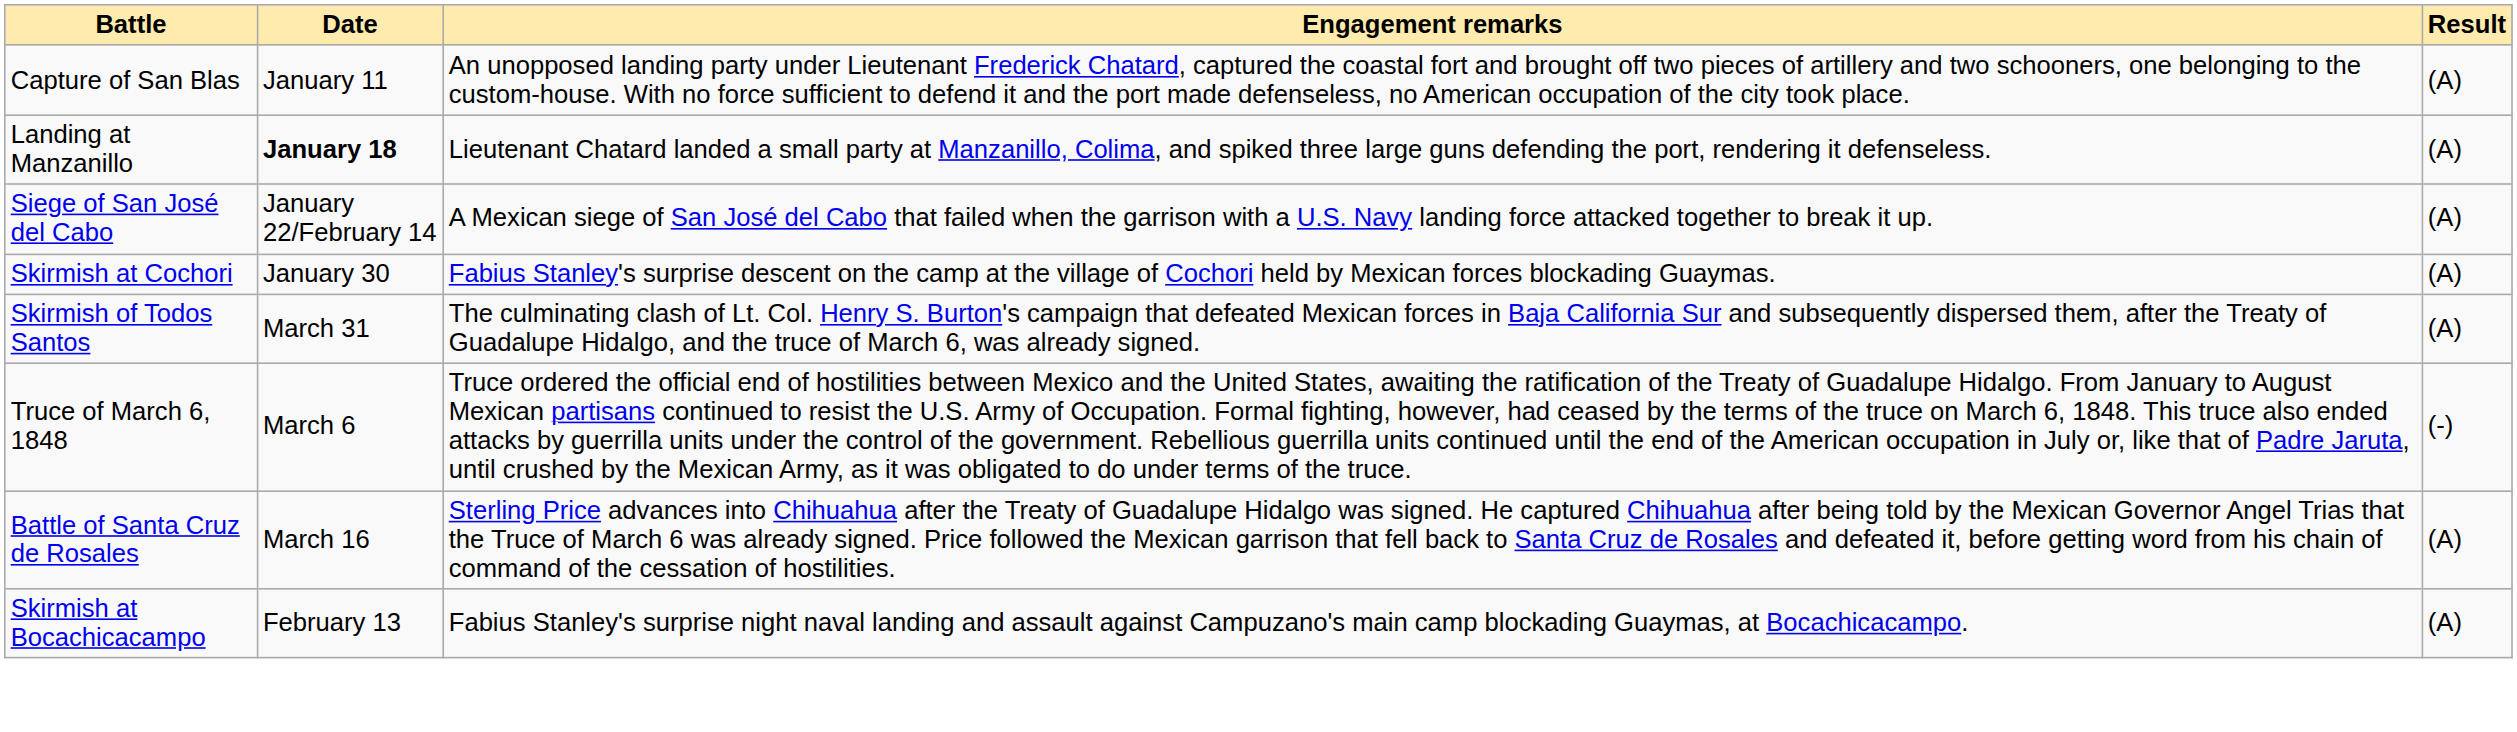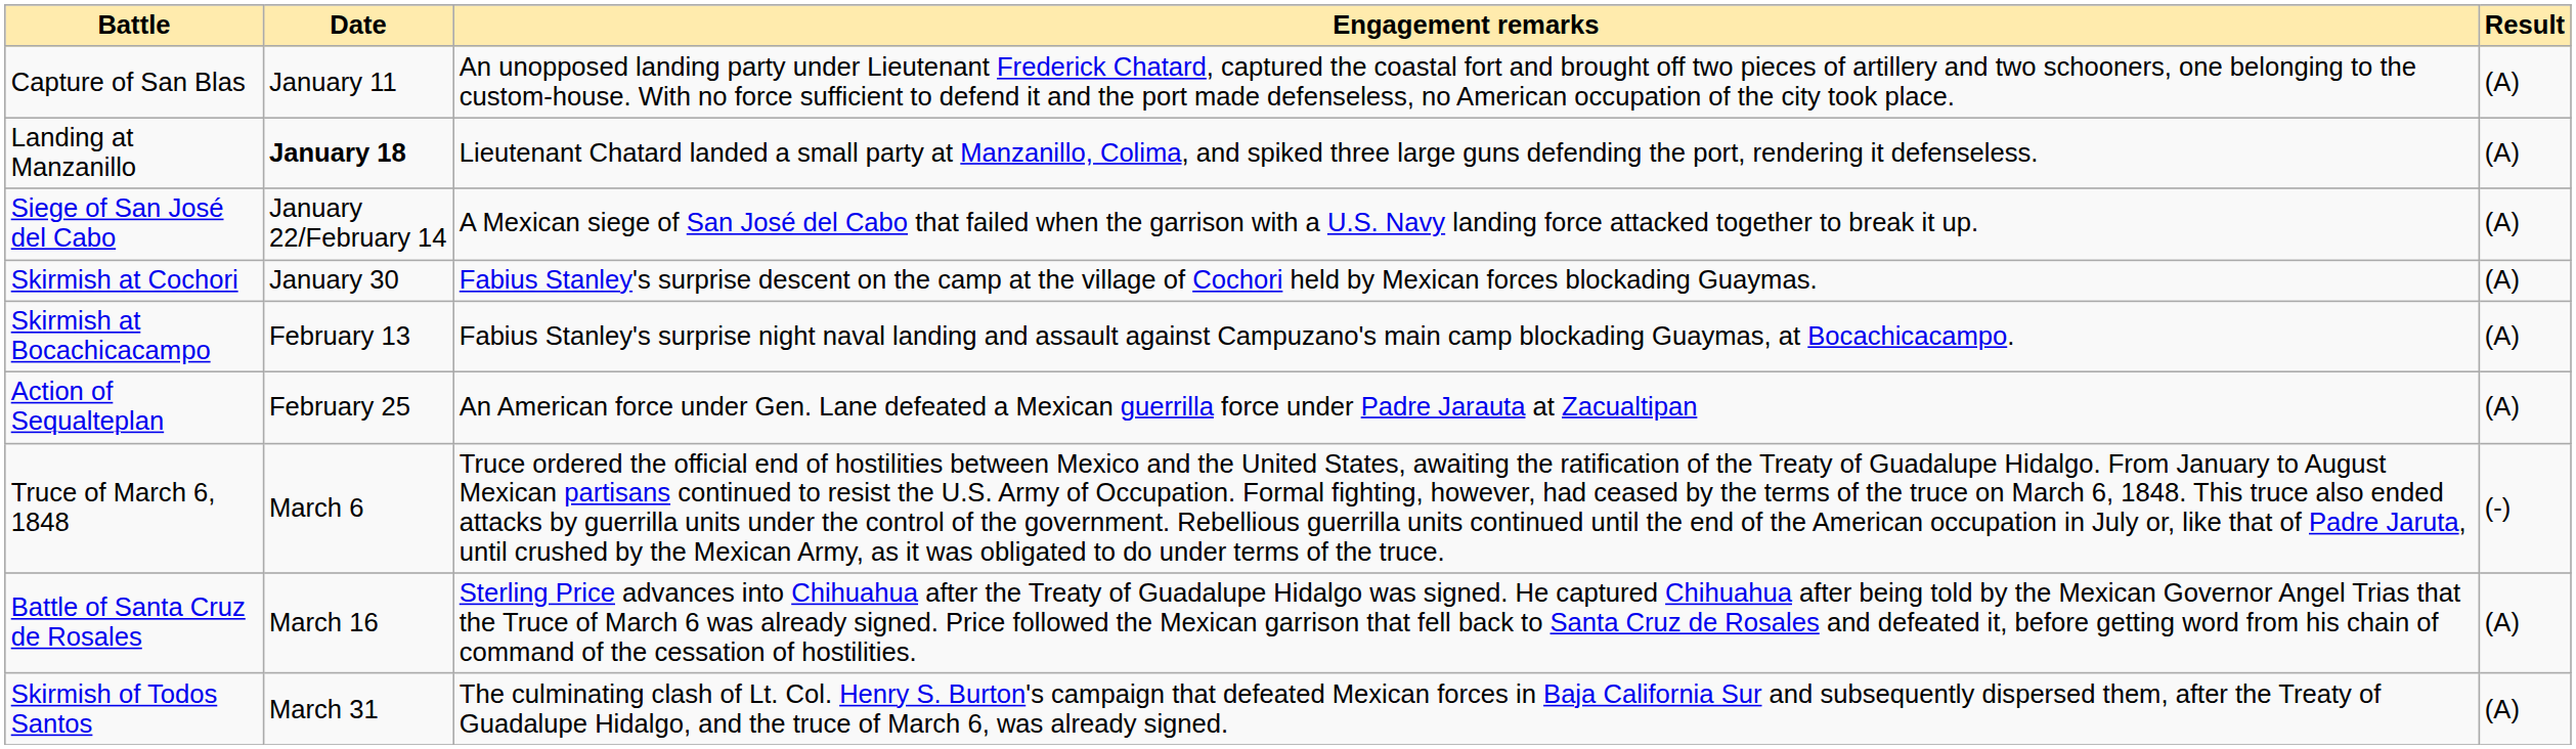rows swapped: Skirmish at Bocachicacampo <-> Skirmish of Todos Santos
+ row: Action of Sequalteplan | February 25 | An American force under Gen. Lane defeated a Mexican guerrilla force under Padre Jarauta at Zacualtipan | (A)
